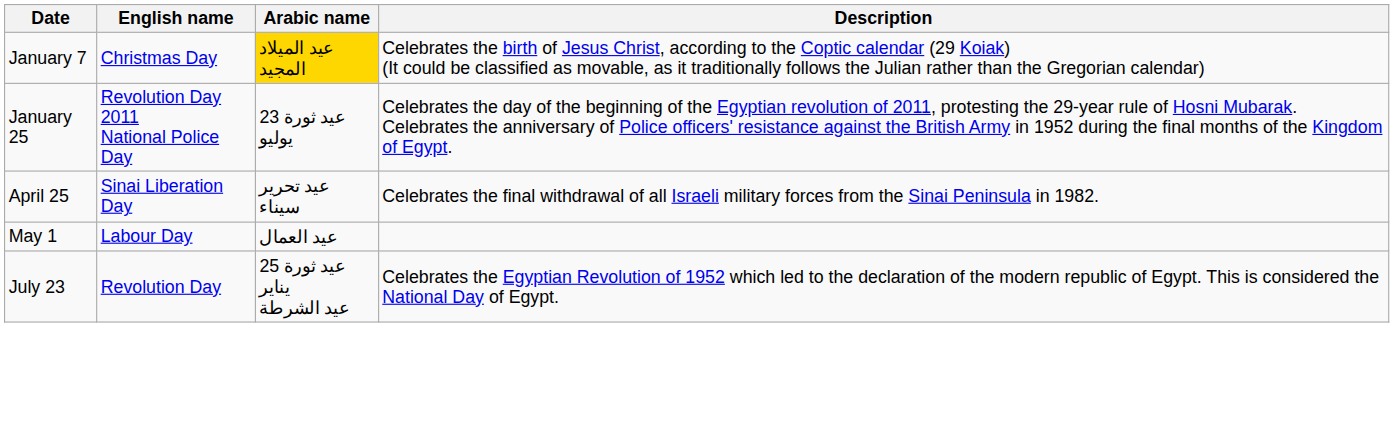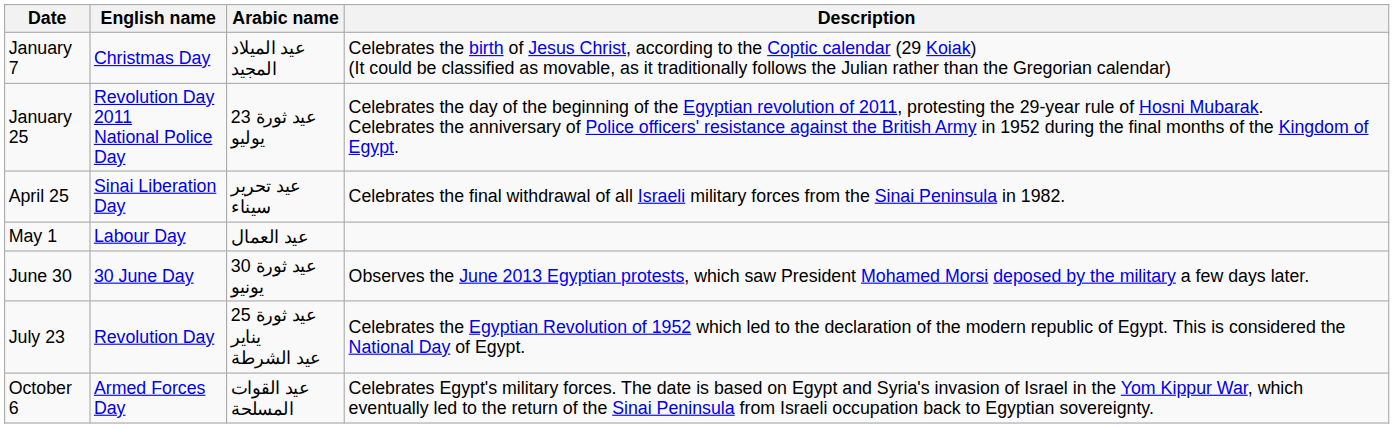January 7 | Arabic name: gold background -> no background
+ row: June 30 | 30 June Day | عيد ثورة 30 يونيو | Observes the June 2013 Egyptian protests, which saw President Mohamed Morsi deposed by the military a few days later.
+ row: October 6 | Armed Forces Day | عيد القوات المسلحة | Celebrates Egypt's military forces. The date is based on Egypt and Syria's invasion of Israel in the Yom Kippur War, which eventually led to the return of the Sinai Peninsula from Israeli occupation back to Egyptian sovereignty.
